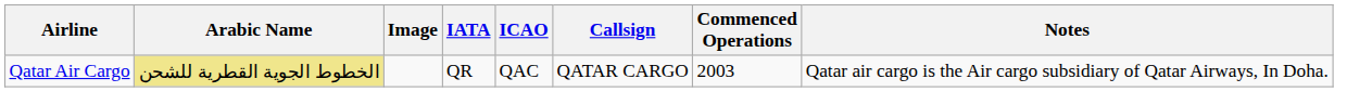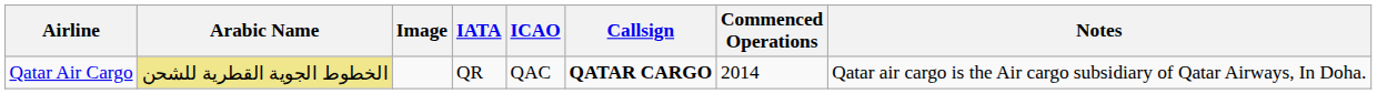Qatar Air Cargo | Callsign: normal -> bold
Qatar Air Cargo | Commenced Operations: 2003 -> 2014
